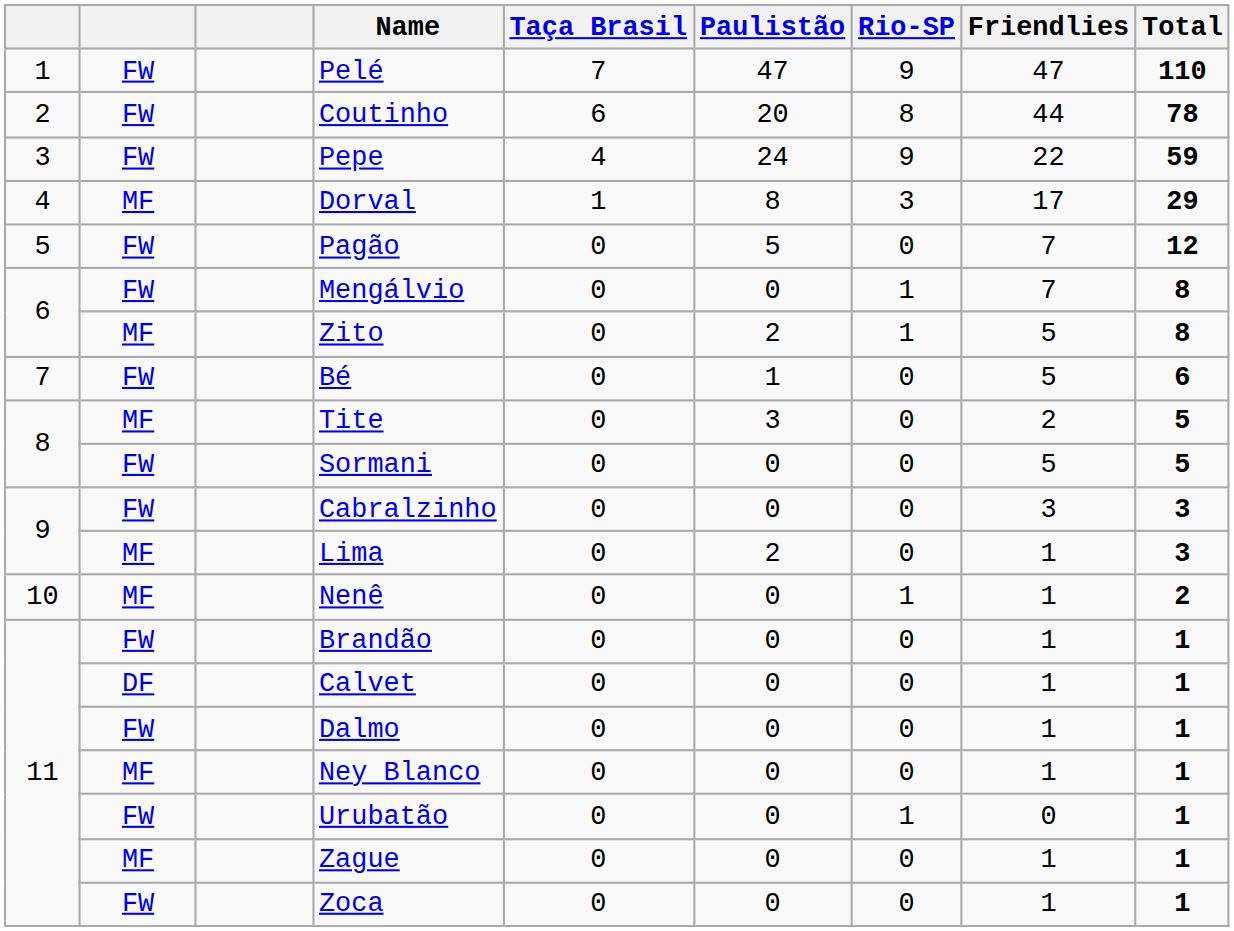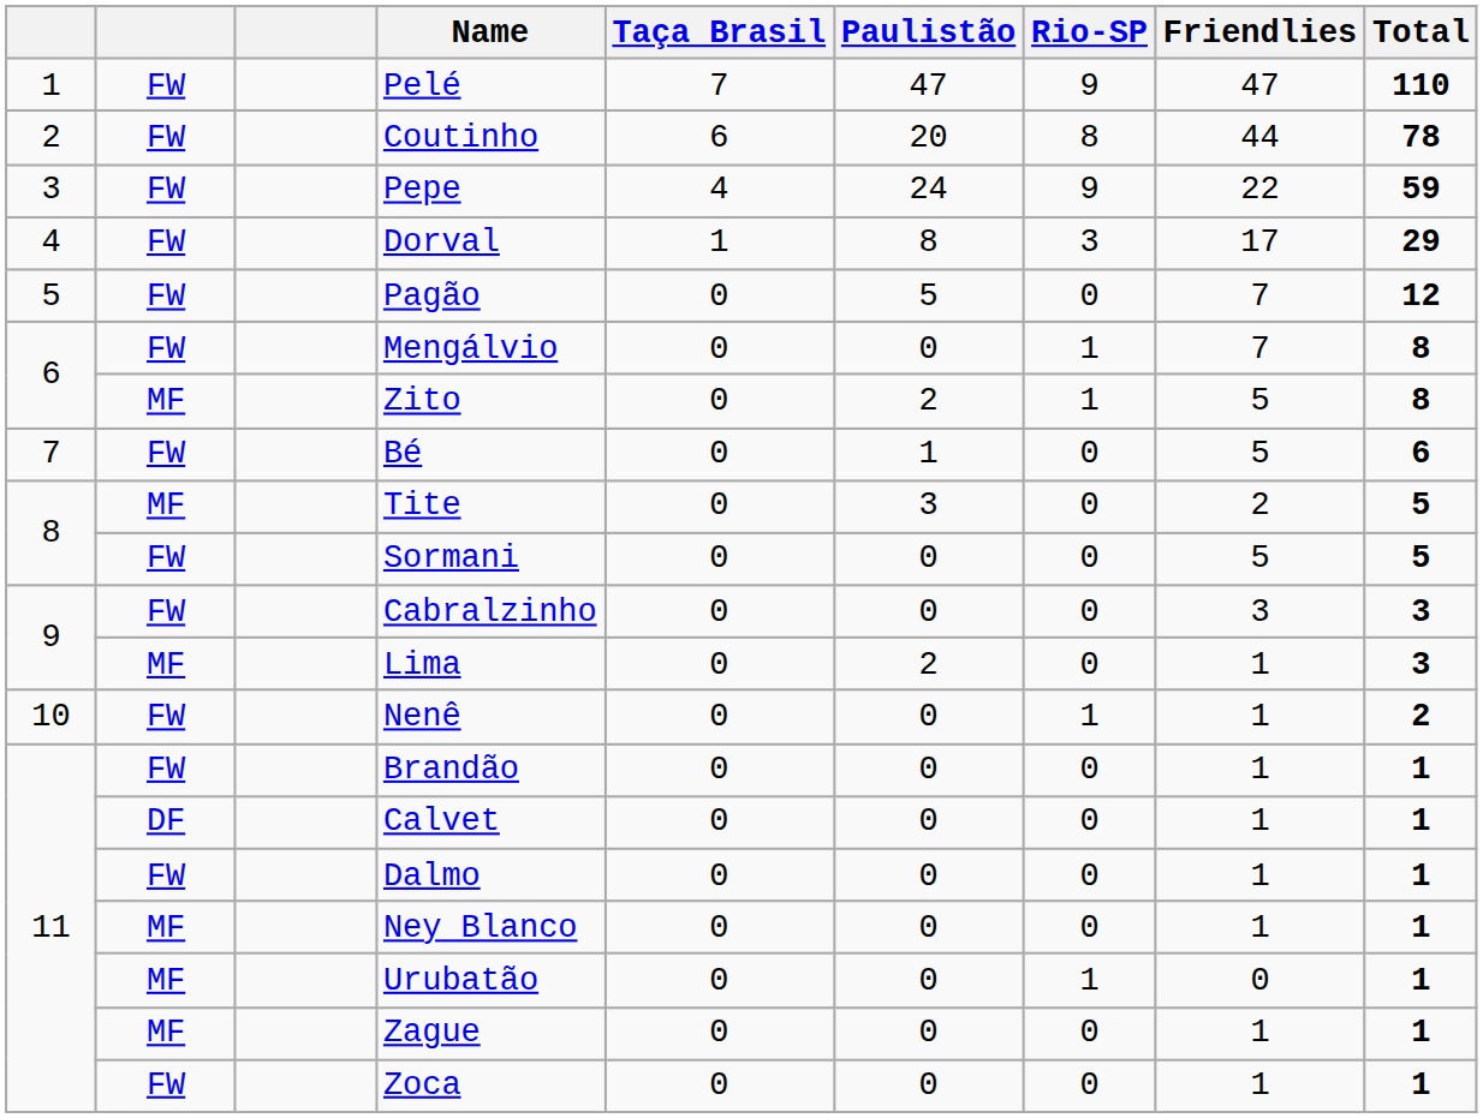Dorval | column 2: MF -> FW
Nenê | column 2: MF -> FW
Urubatão | column 2: FW -> MF
